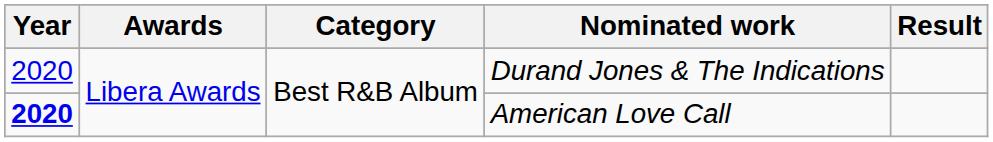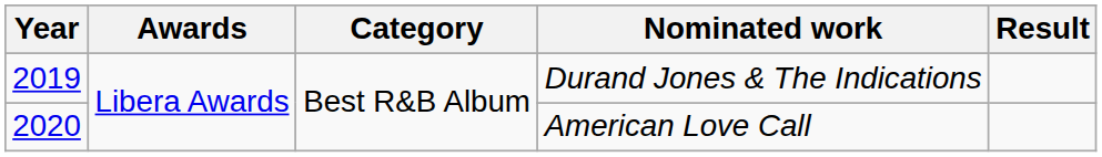Durand Jones & The Indications | Year: 2020 -> 2019
American Love Call | Year: bold -> normal
